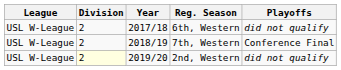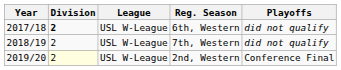columns swapped: Year <-> League
6th, Western | Division: normal -> bold
7th, Western | Playoffs: Conference Final -> did not qualify
2nd, Western | Playoffs: did not qualify -> Conference Final
